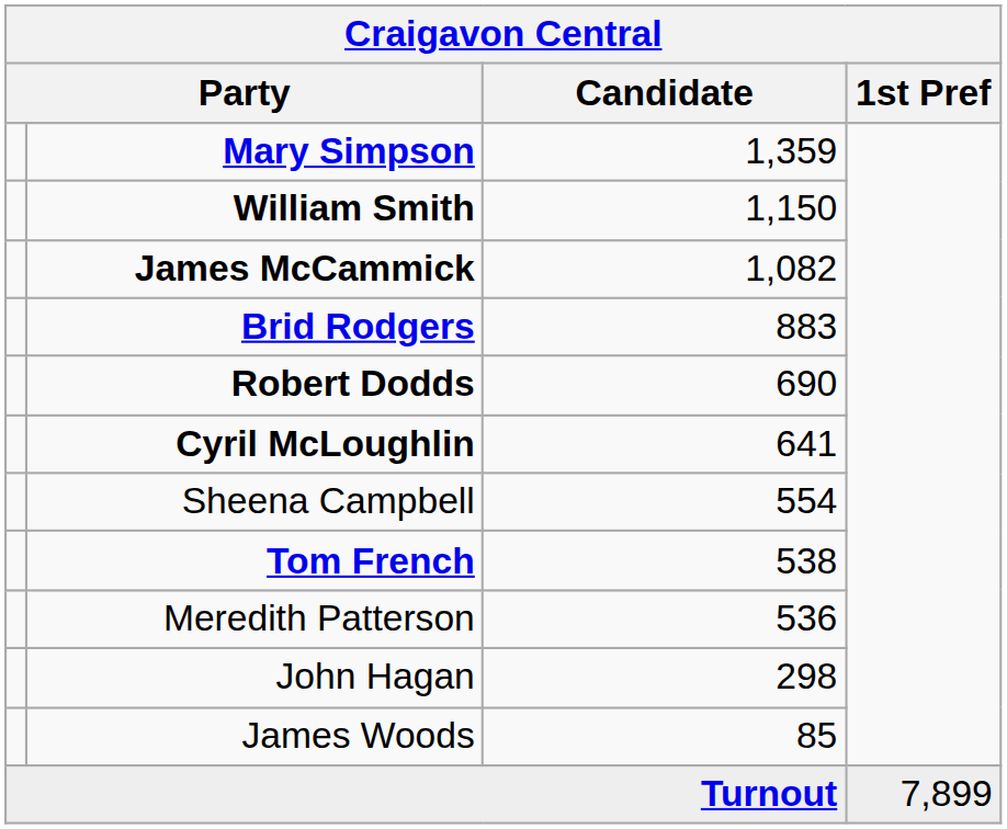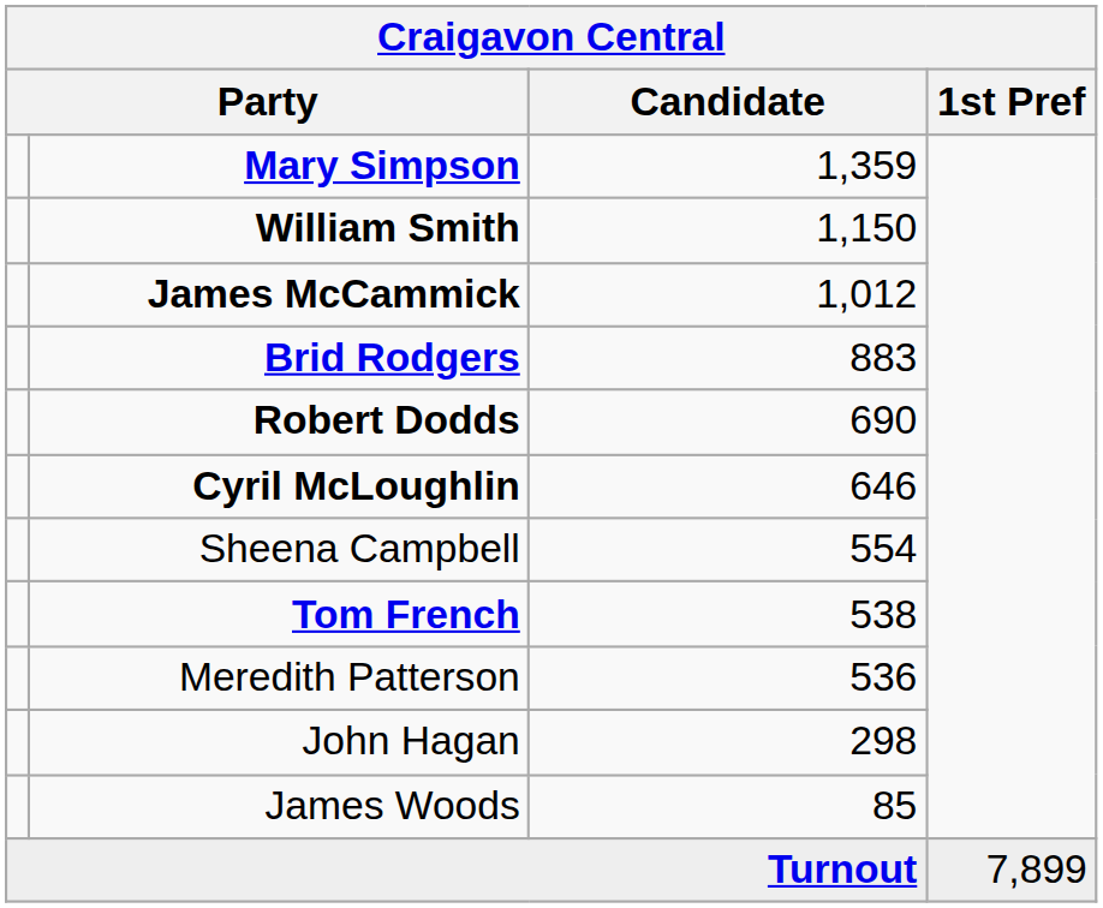James McCammick | Candidate: 1,082 -> 1,012
Cyril McLoughlin | Candidate: 641 -> 646
